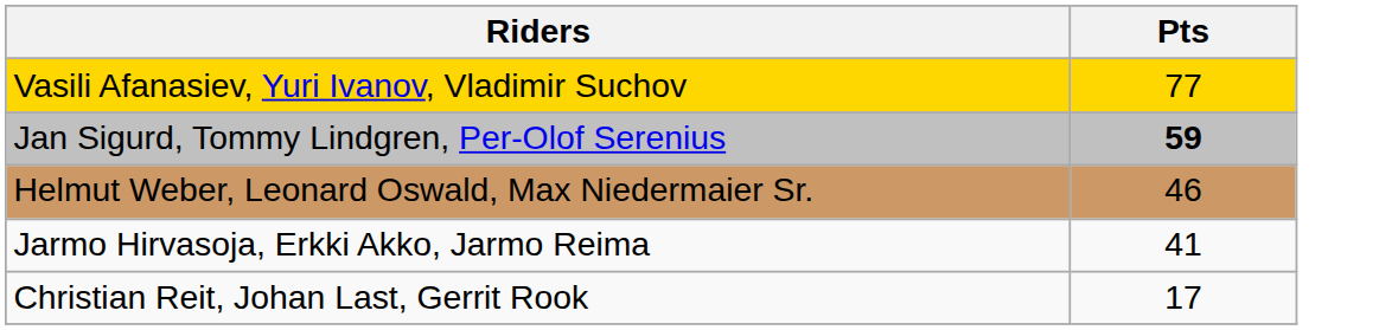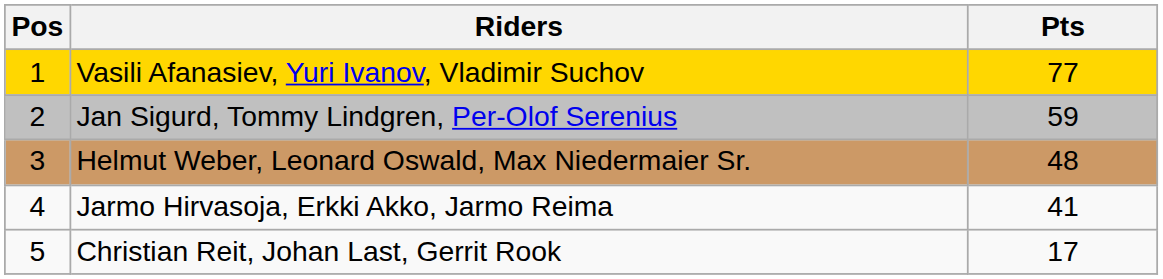+ column: Pos | 1 | 2 | 3 | 4 | 5
Jan Sigurd, Tommy Lindgren, Per-Olof Serenius | Pts: bold -> normal
Helmut Weber, Leonard Oswald, Max Niedermaier Sr. | Pts: 46 -> 48
